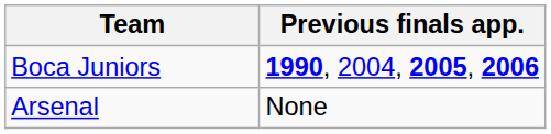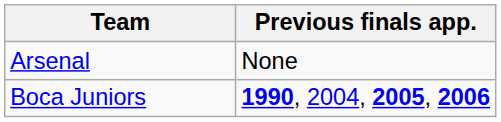rows swapped: Arsenal <-> Boca Juniors
